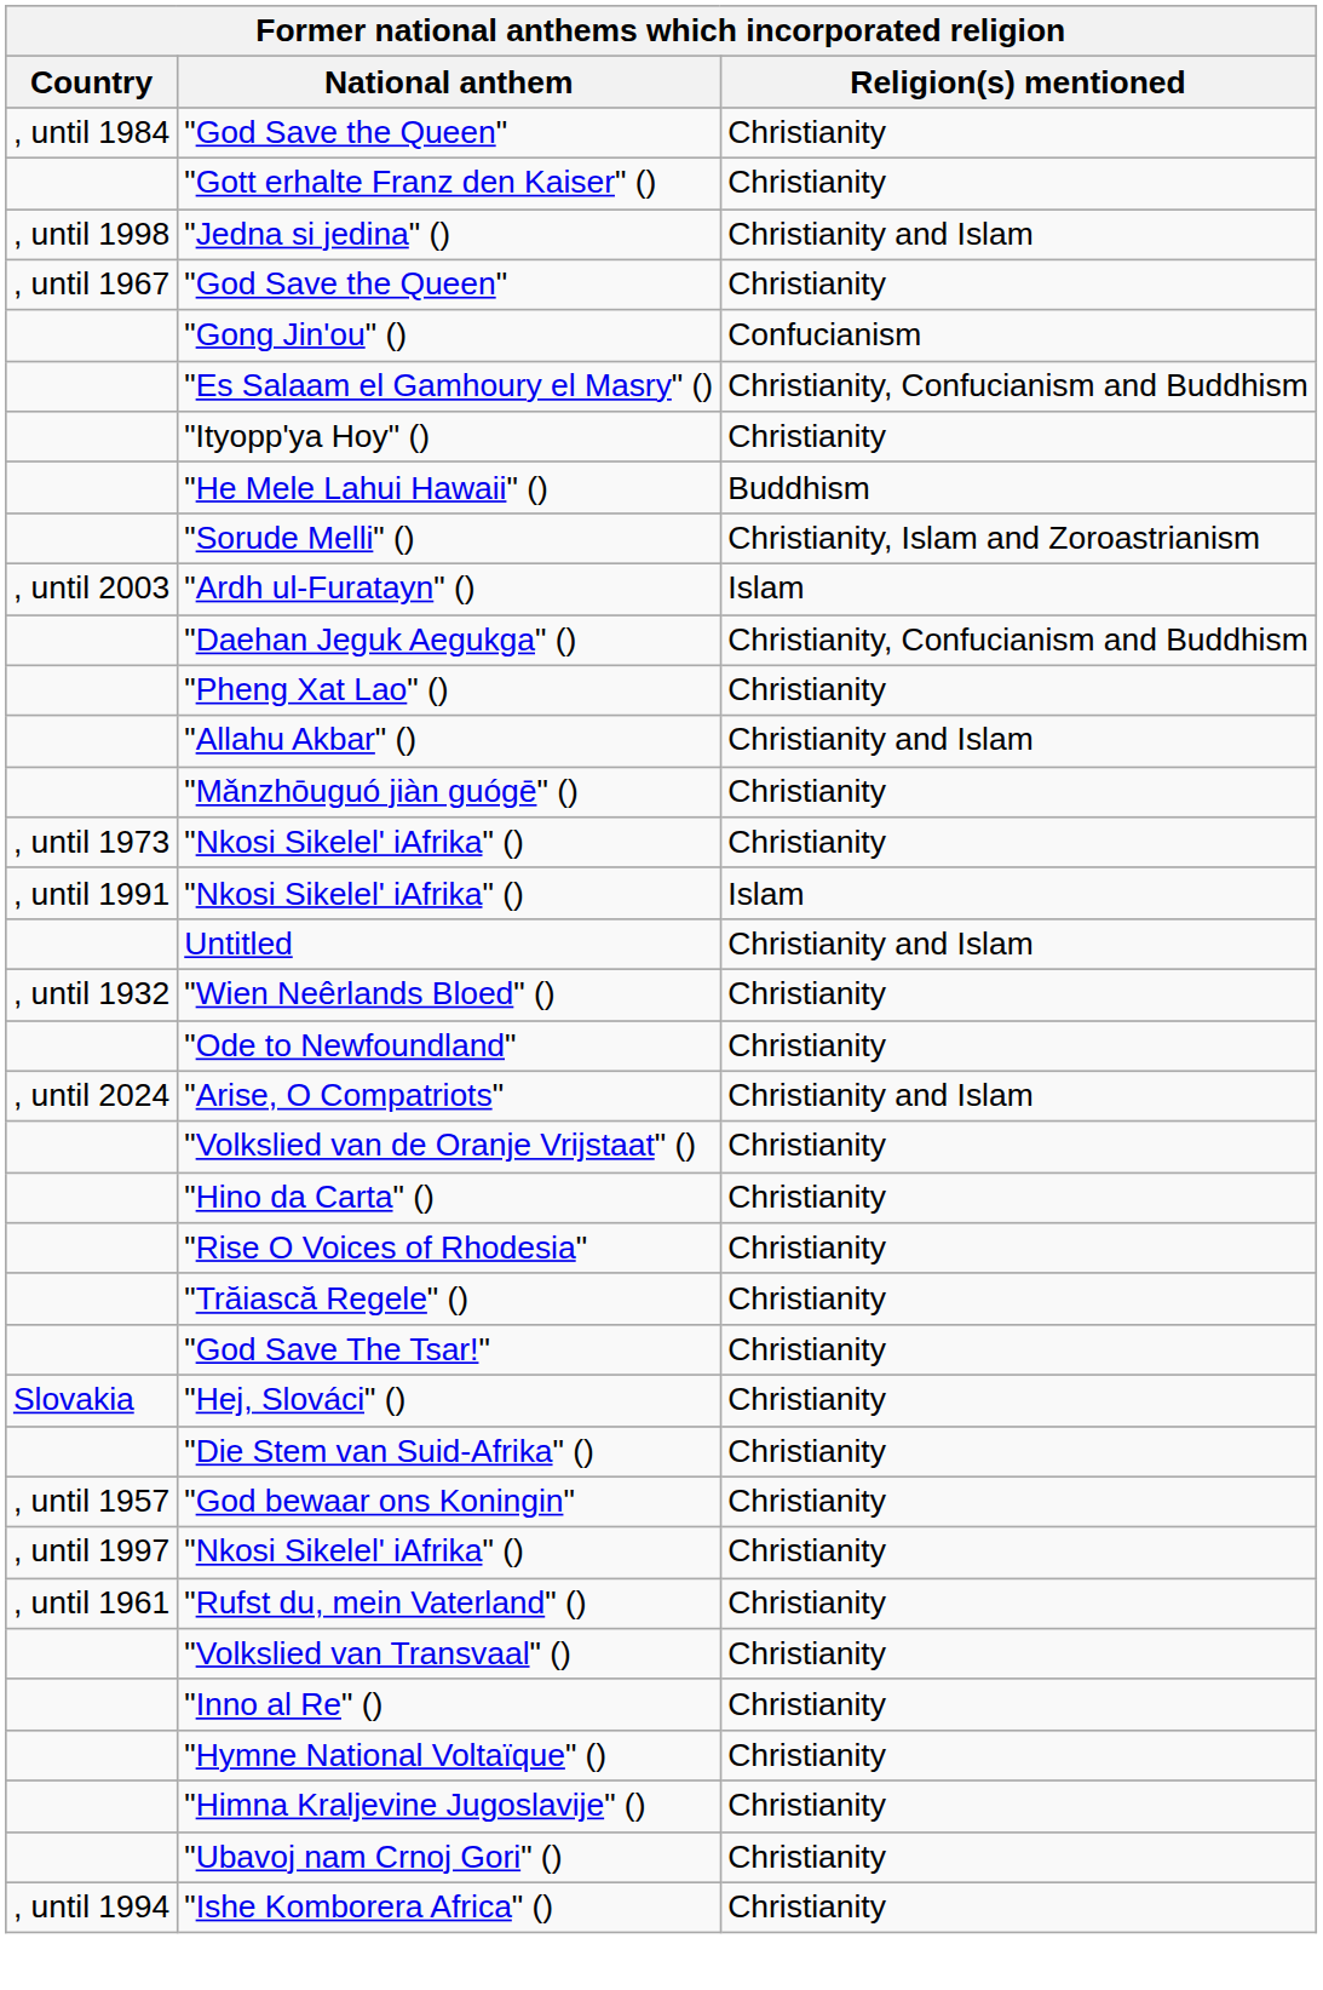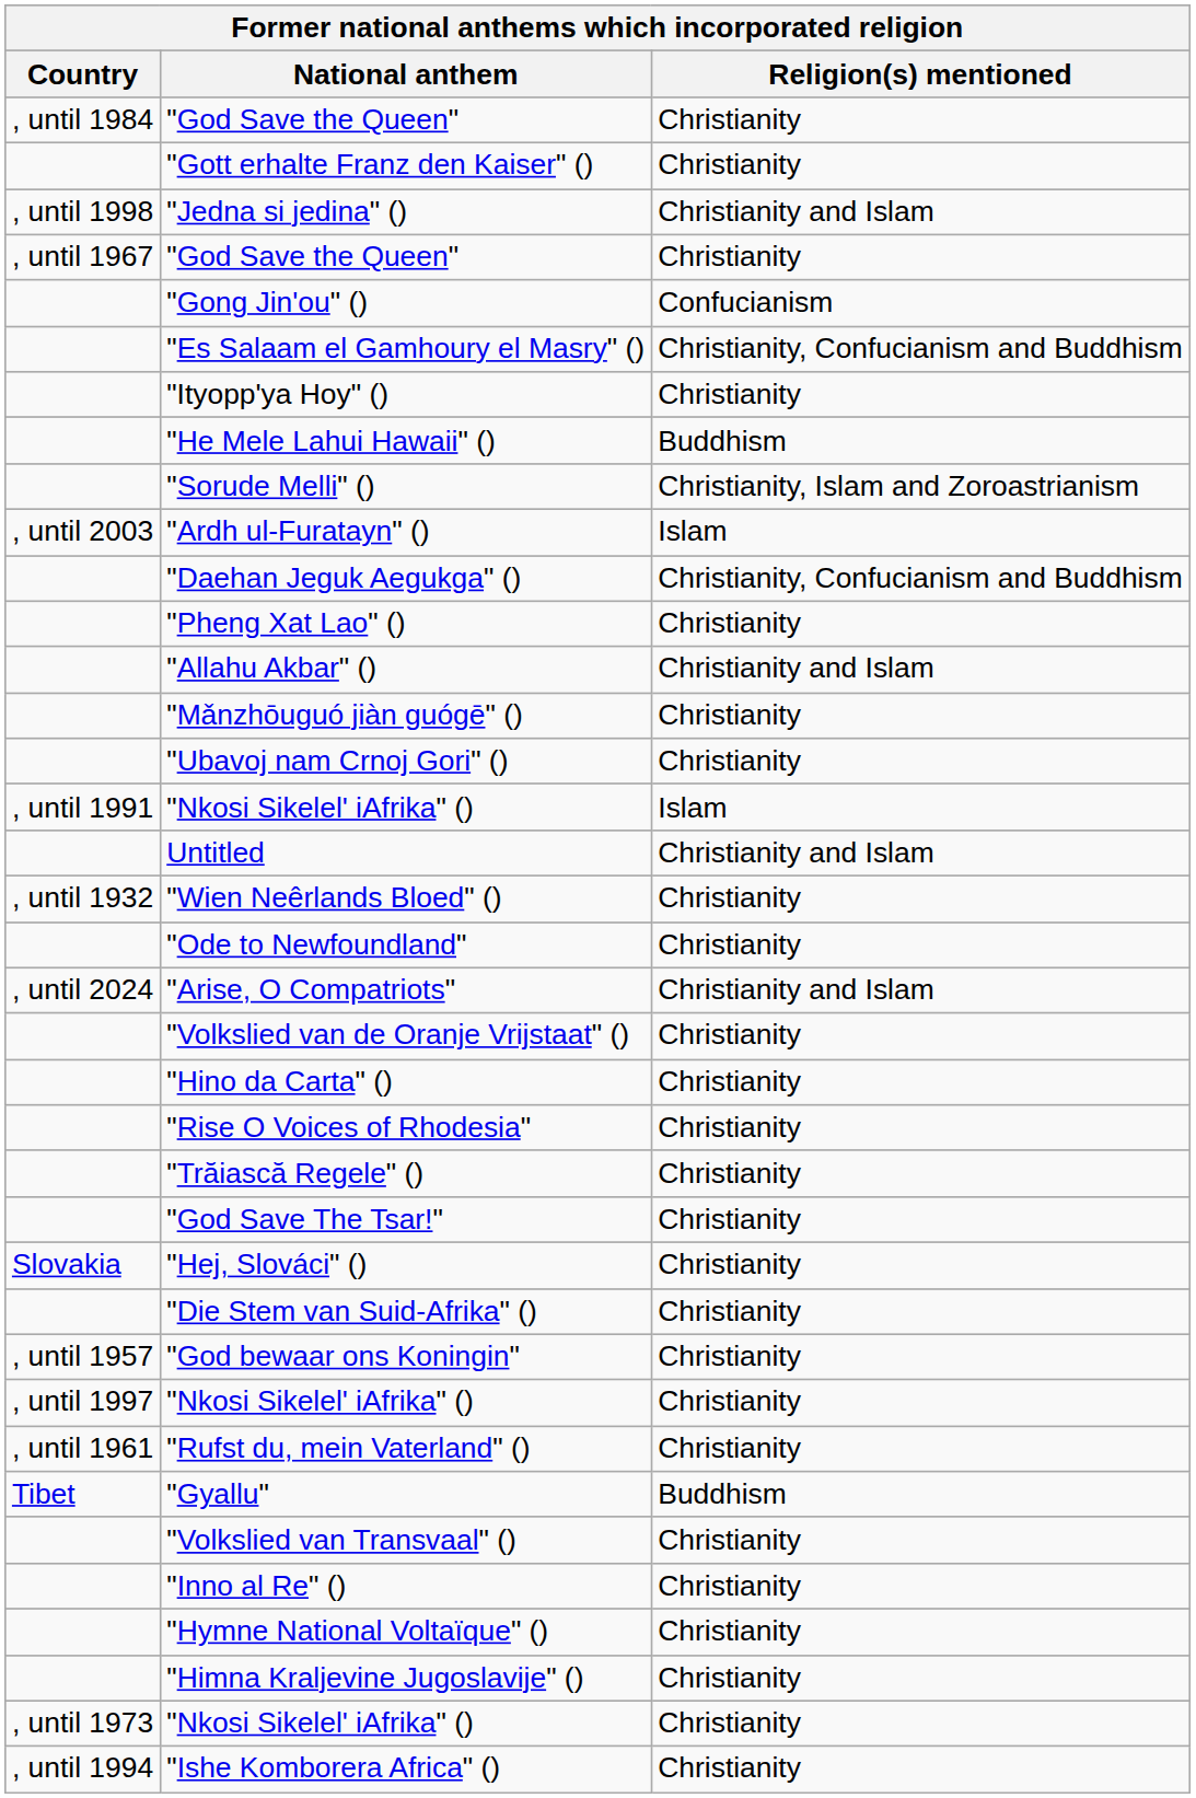rows swapped: "Ubavoj nam Crnoj Gori" () <-> , until 1973 / "Nkosi Sikelel' iAfrika" ()
+ row: Tibet | "Gyallu" | Buddhism
